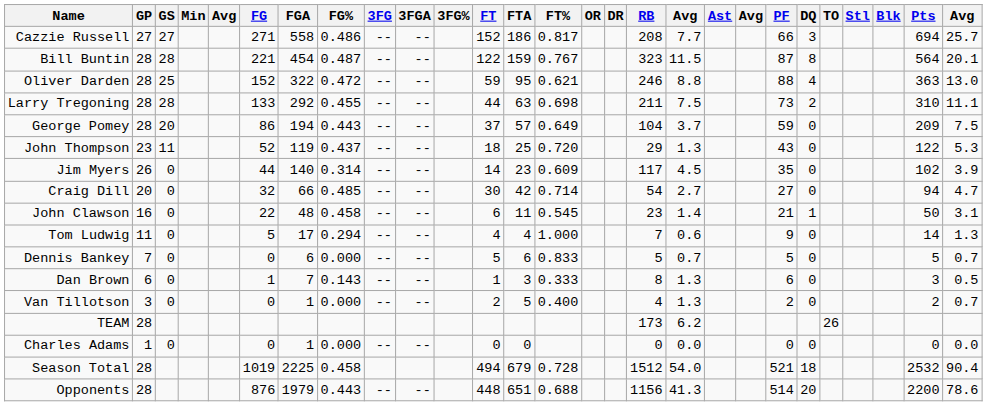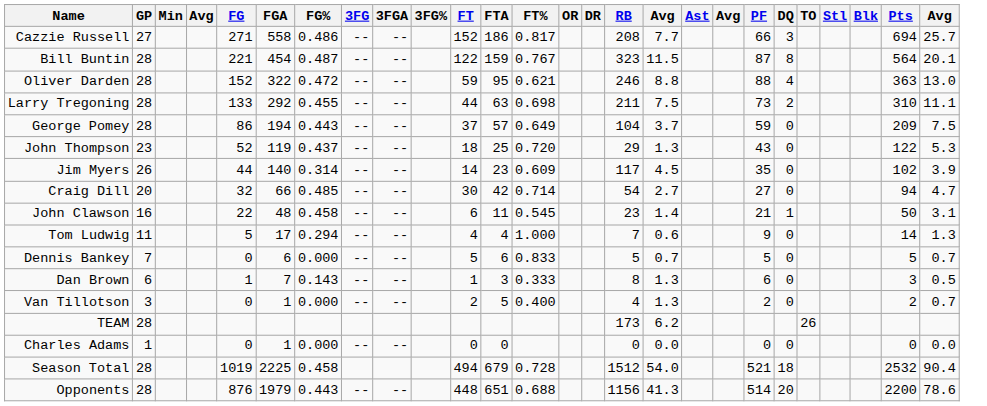- column: GS | 27 | 28 | 25 | 28 | 20 | 11 | 0 | 0 | 0 | 0 | 0 | 0 | 0 | 0
